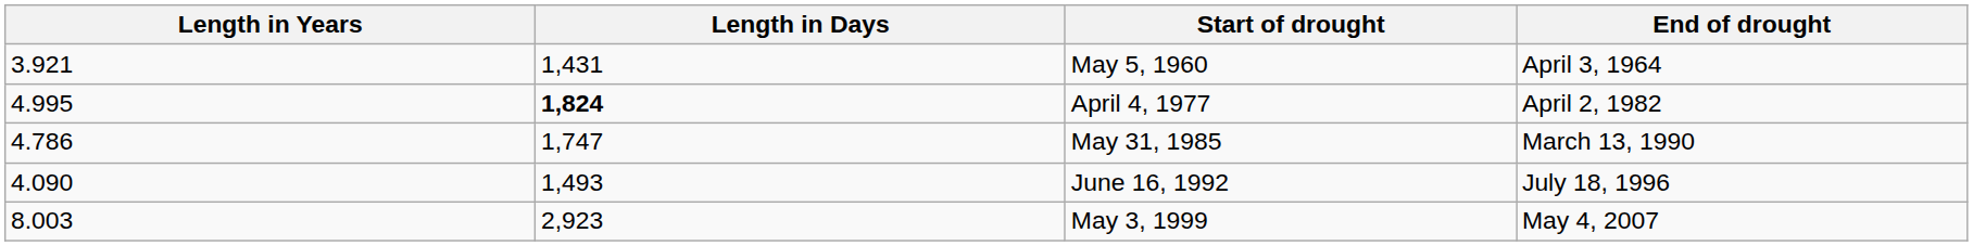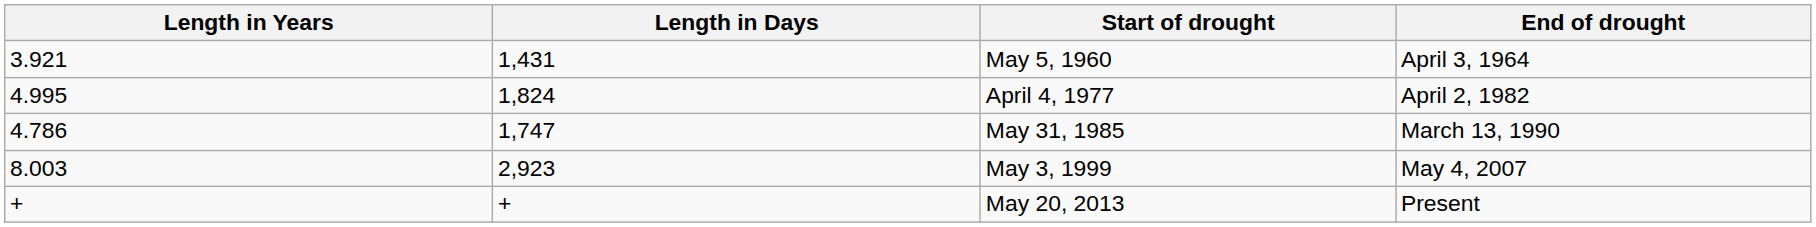April 4, 1977 | Length in Days: bold -> normal
- row: 4.090 | 1,493 | June 16, 1992 | July 18, 1996
+ row: + | + | May 20, 2013 | Present
